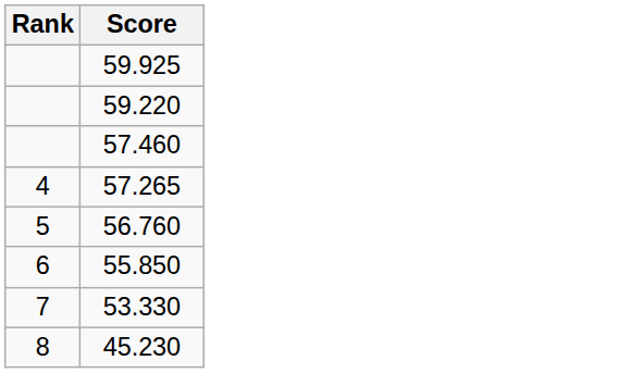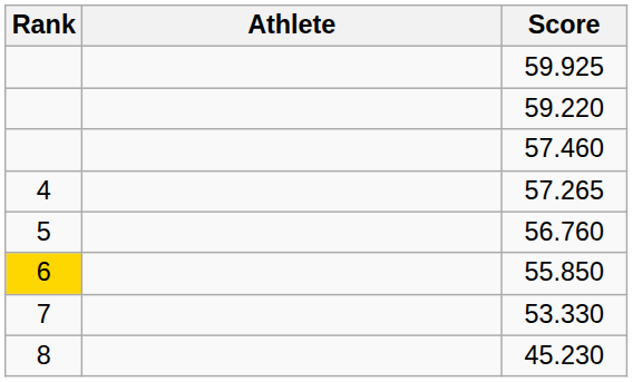+ column: Athlete
55.850 | Rank: no background -> gold background
